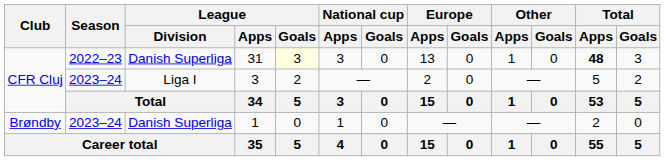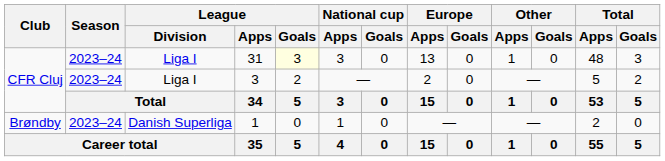31 | Season: 2022–23 -> 2023–24
31 | League / Division: Danish Superliga -> Liga I
31 | Total / Apps: bold -> normal
